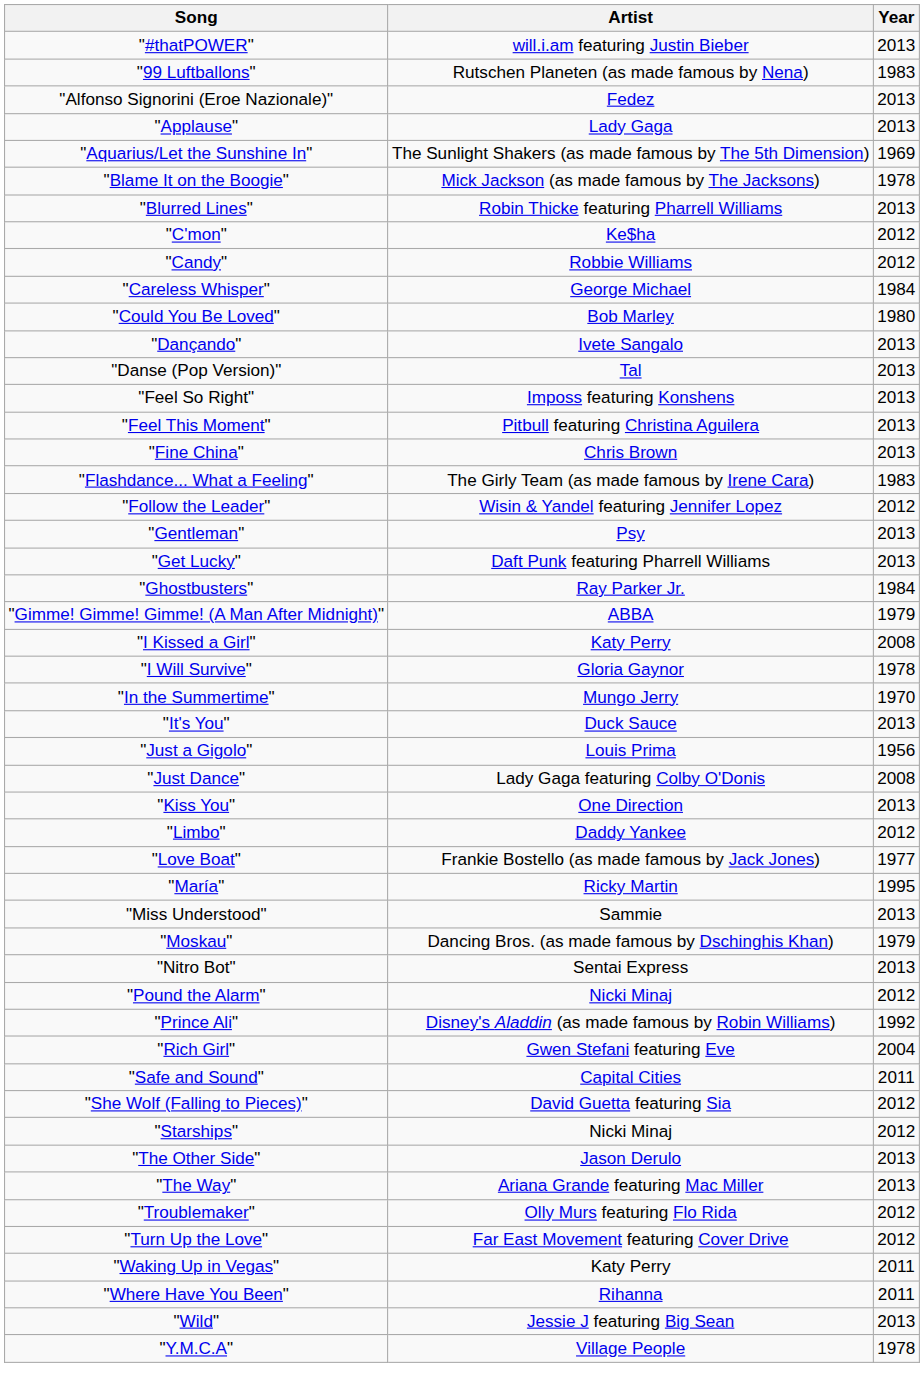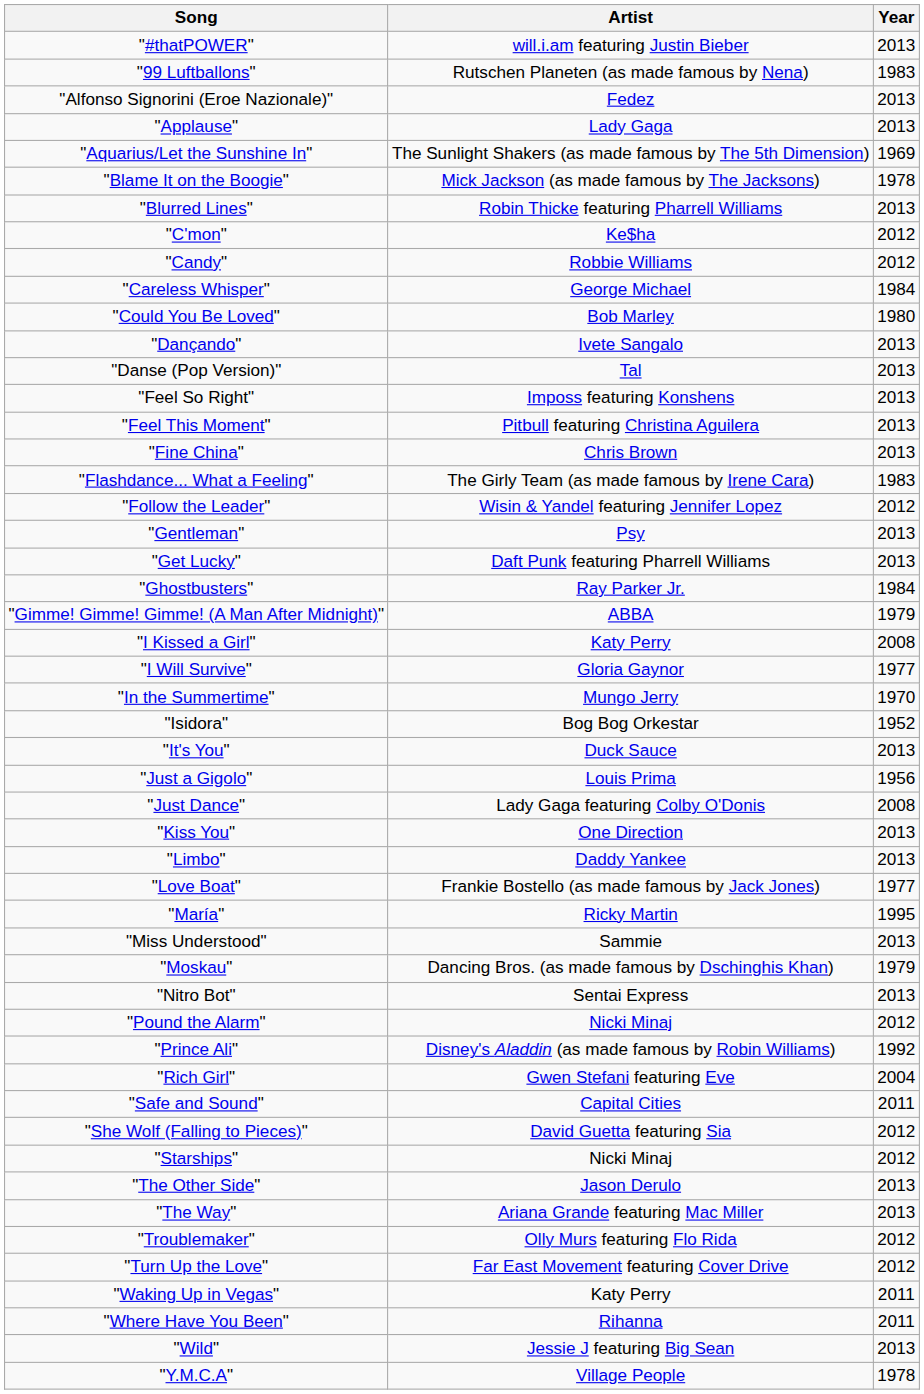"I Will Survive" | Year: 1978 -> 1977
+ row: "Isidora" | Bog Bog Orkestar | 1952
"Limbo" | Year: 2012 -> 2013
